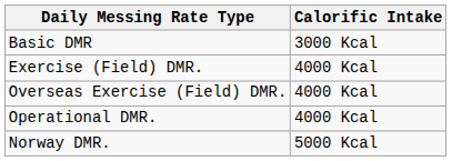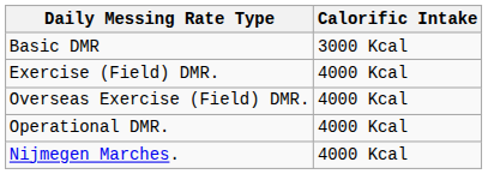+ row: Nijmegen Marches. | 4000 Kcal
- row: Norway DMR. | 5000 Kcal
